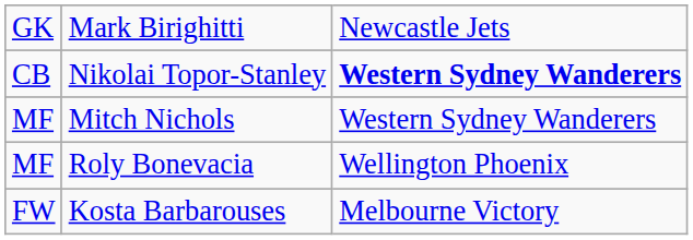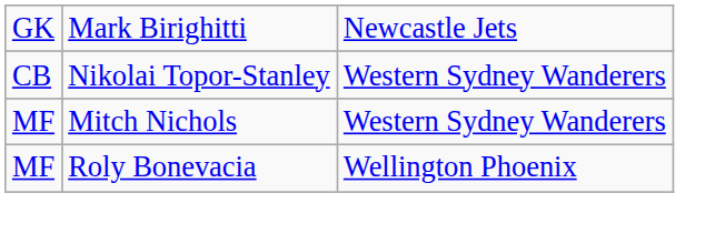Nikolai Topor-Stanley | column 3: bold -> normal
- row: FW | Kosta Barbarouses | Melbourne Victory
